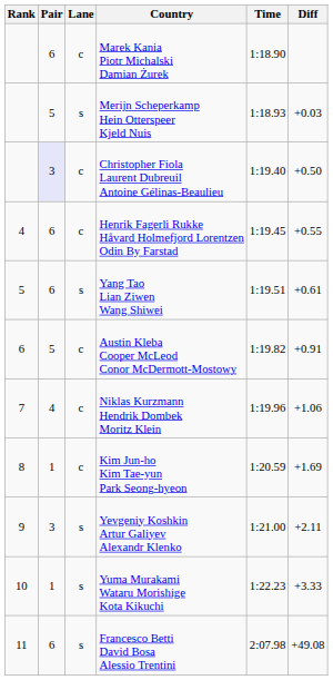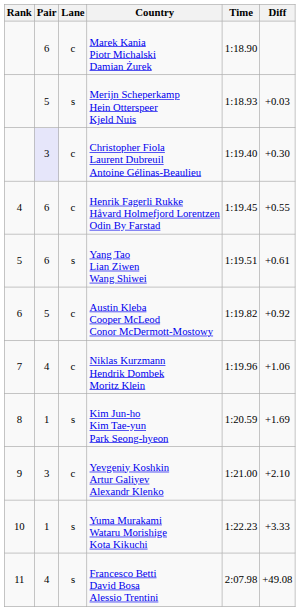Christopher Fiola Laurent Dubreuil Antoine Gélinas-Beaulieu | Diff: +0.50 -> +0.30
Austin Kleba Cooper McLeod Conor McDermott-Mostowy | Diff: +0.91 -> +0.92
Kim Jun-ho Kim Tae-yun Park Seong-hyeon | Lane: c -> s
Yevgeniy Koshkin Artur Galiyev Alexandr Klenko | Lane: s -> c
Yevgeniy Koshkin Artur Galiyev Alexandr Klenko | Diff: +2.11 -> +2.10
Francesco Betti David Bosa Alessio Trentini | Pair: 6 -> 4
